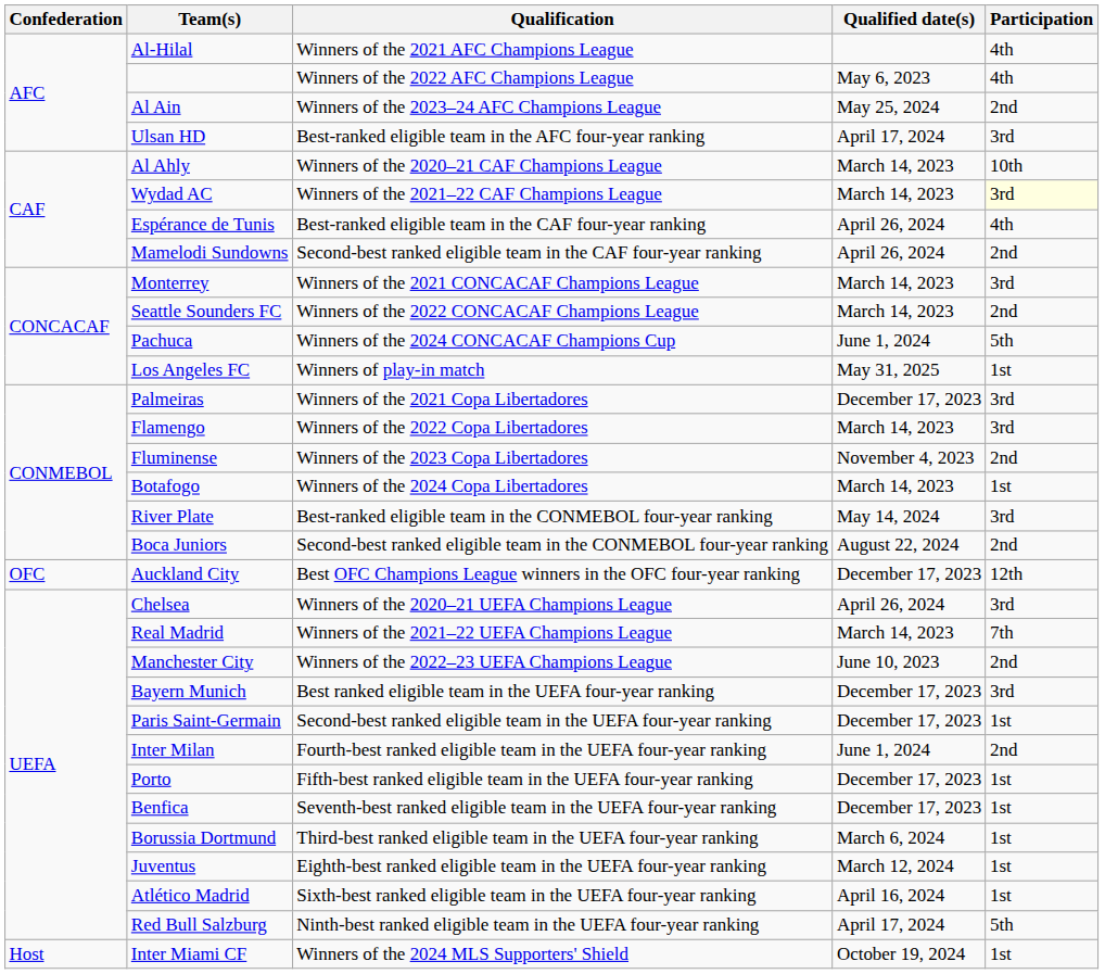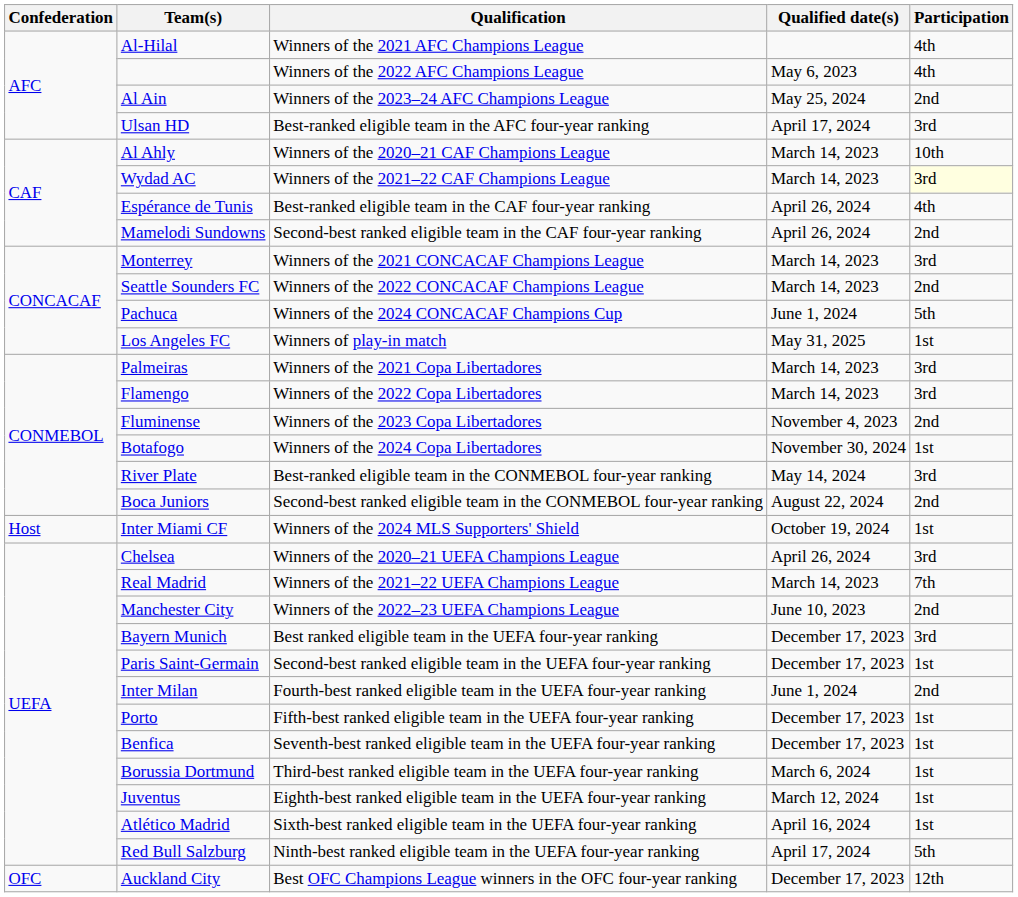Palmeiras | Qualified date(s): December 17, 2023 -> March 14, 2023
Botafogo | Qualified date(s): March 14, 2023 -> November 30, 2024
rows swapped: Auckland City <-> Inter Miami CF
